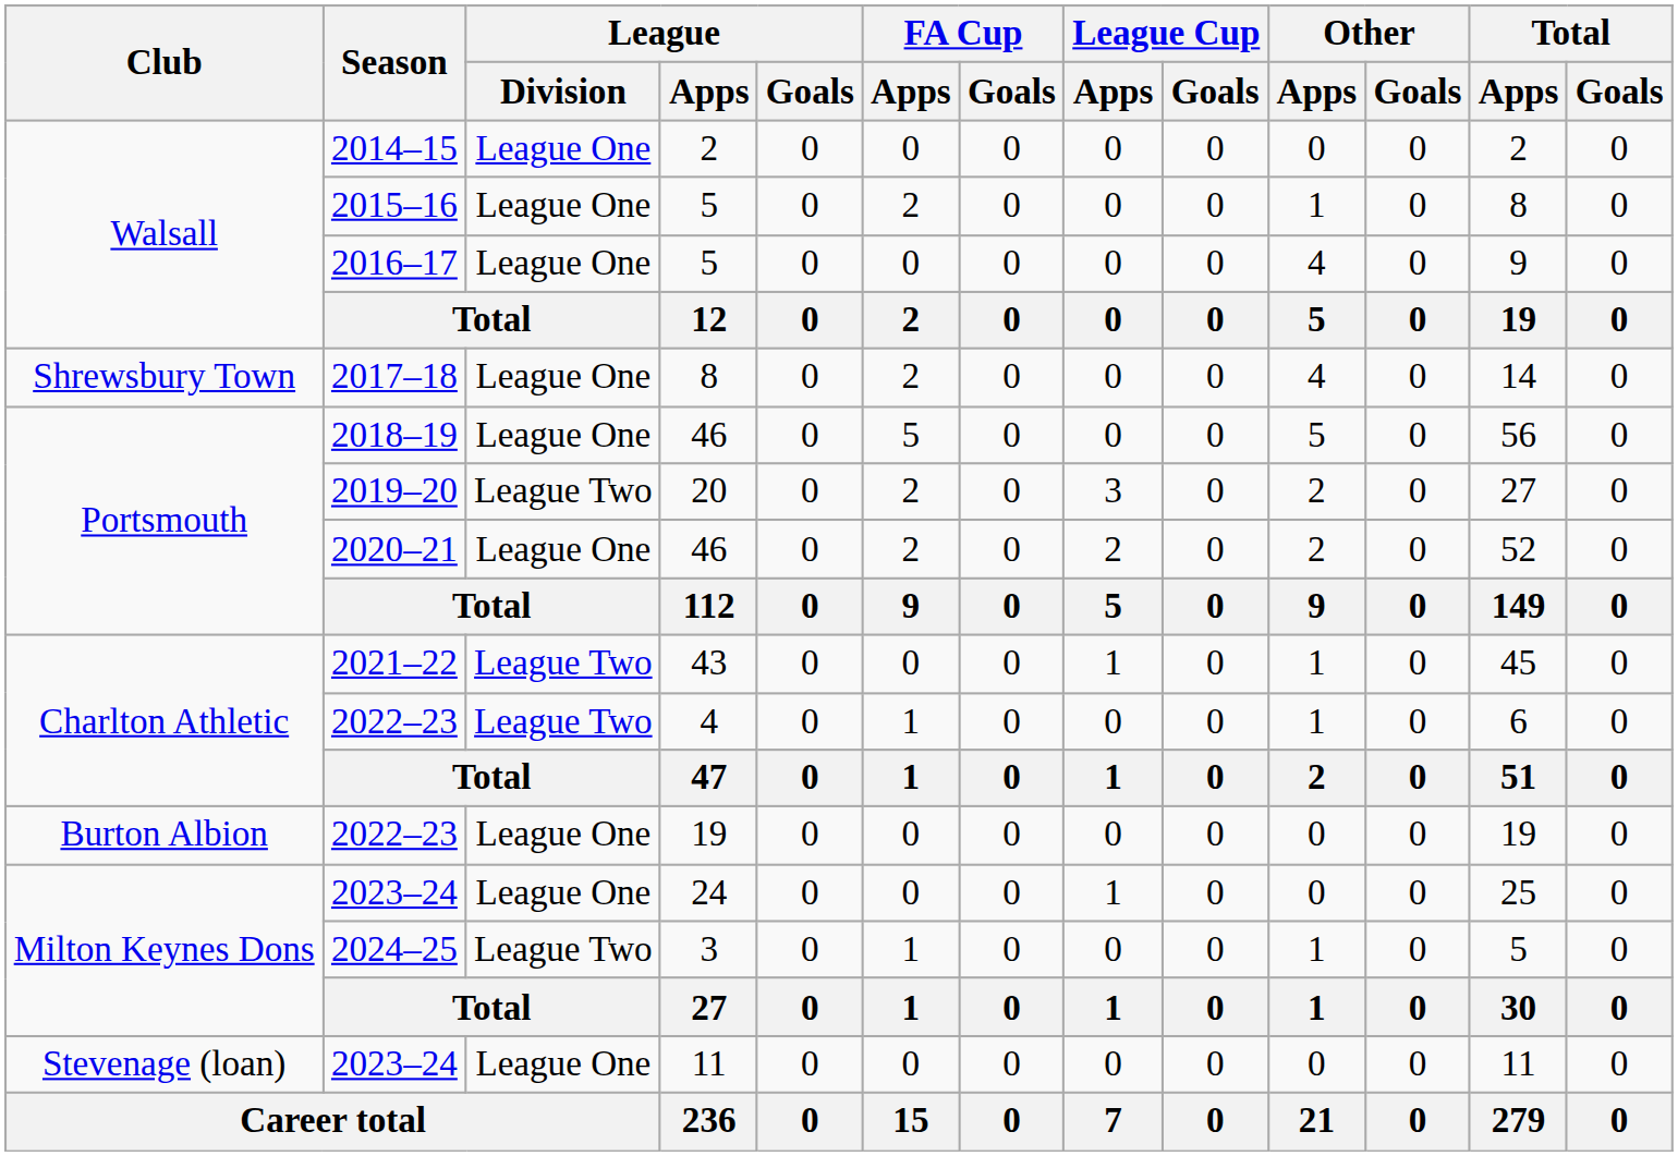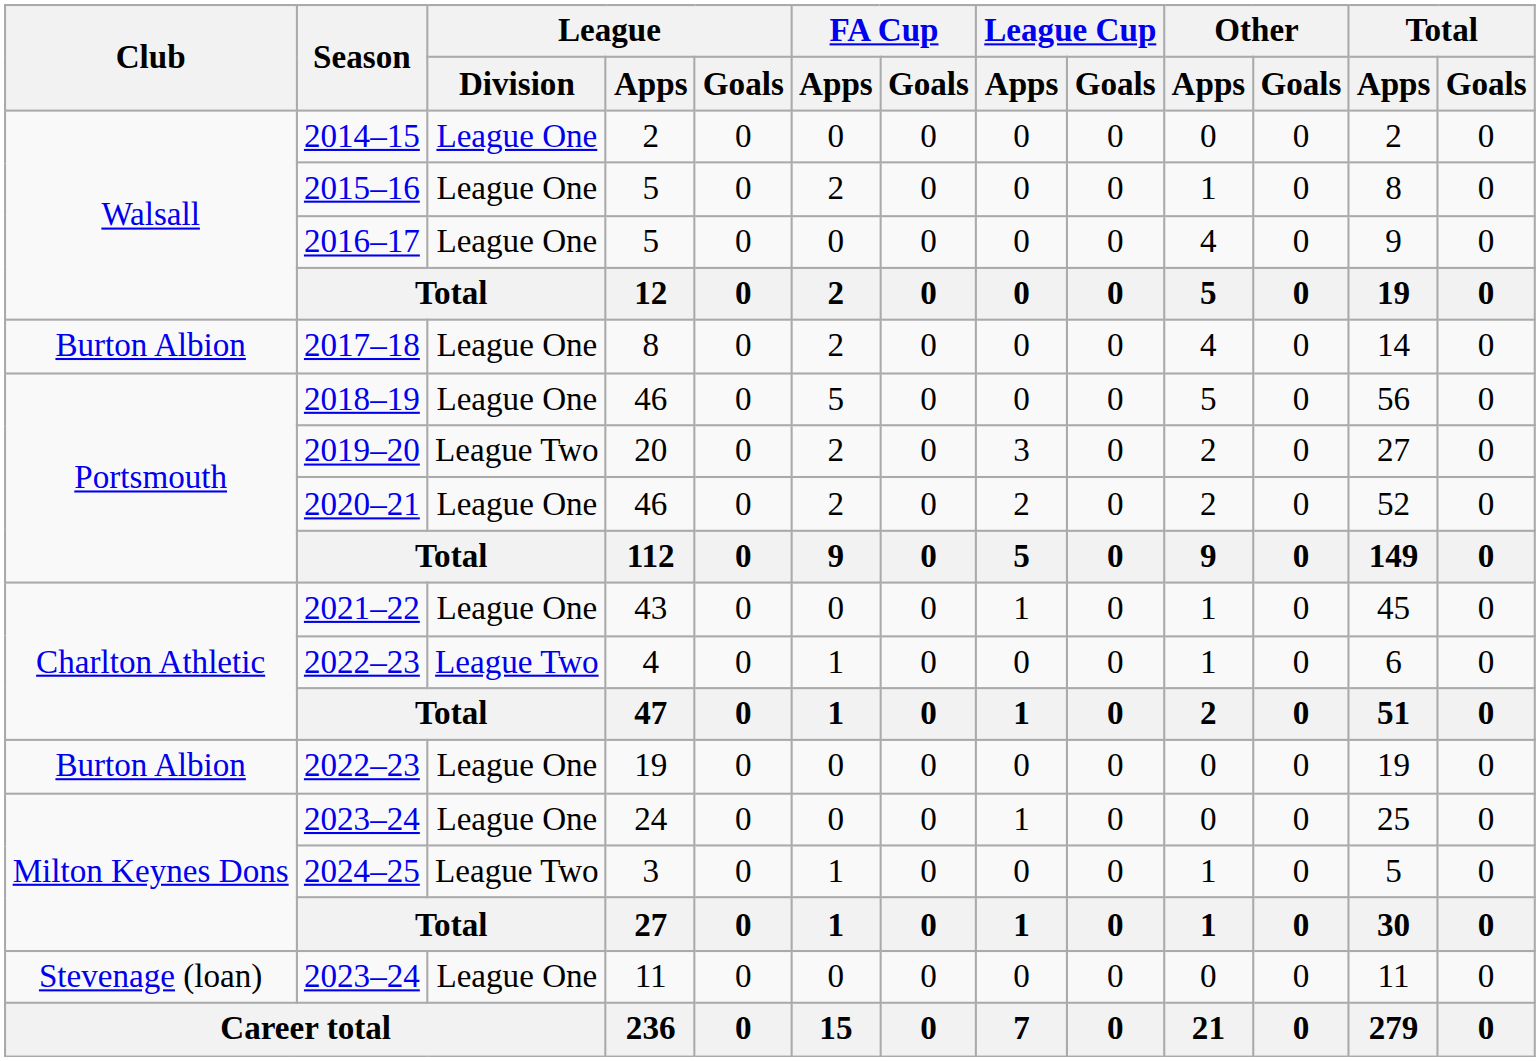2017–18 | Club: Shrewsbury Town -> Burton Albion
2021–22 | League / Division: League Two -> League One
